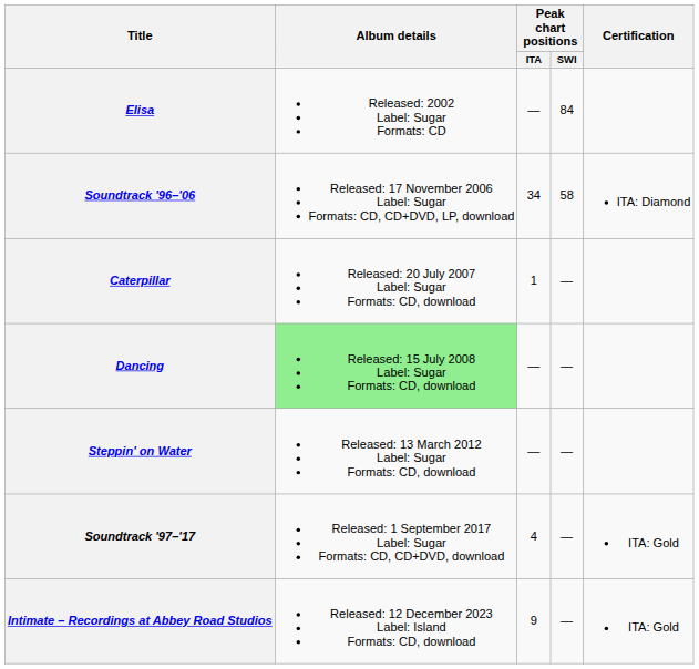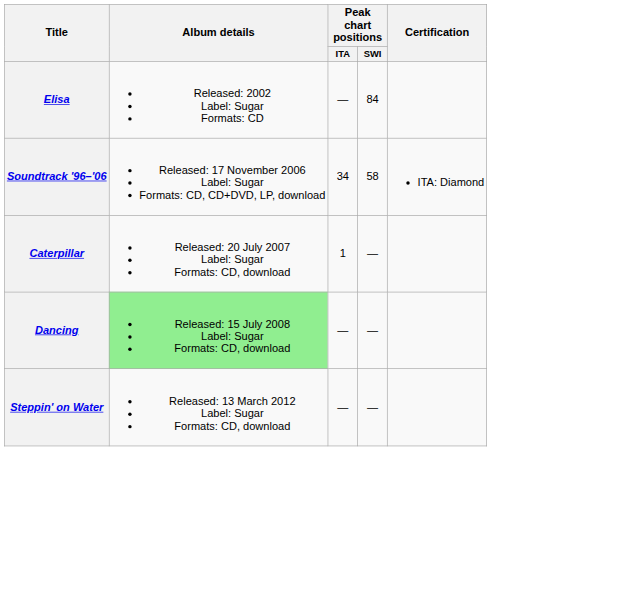- row: Soundtrack '97–'17 | Released: 1 September 2017 Label: Sugar Formats: CD, CD+DVD, download | 4 | — | ITA: Gold
- row: Intimate – Recordings at Abbey Road Studios | Released: 12 December 2023 Label: Island Formats: CD, download | 9 | — | ITA: Gold
